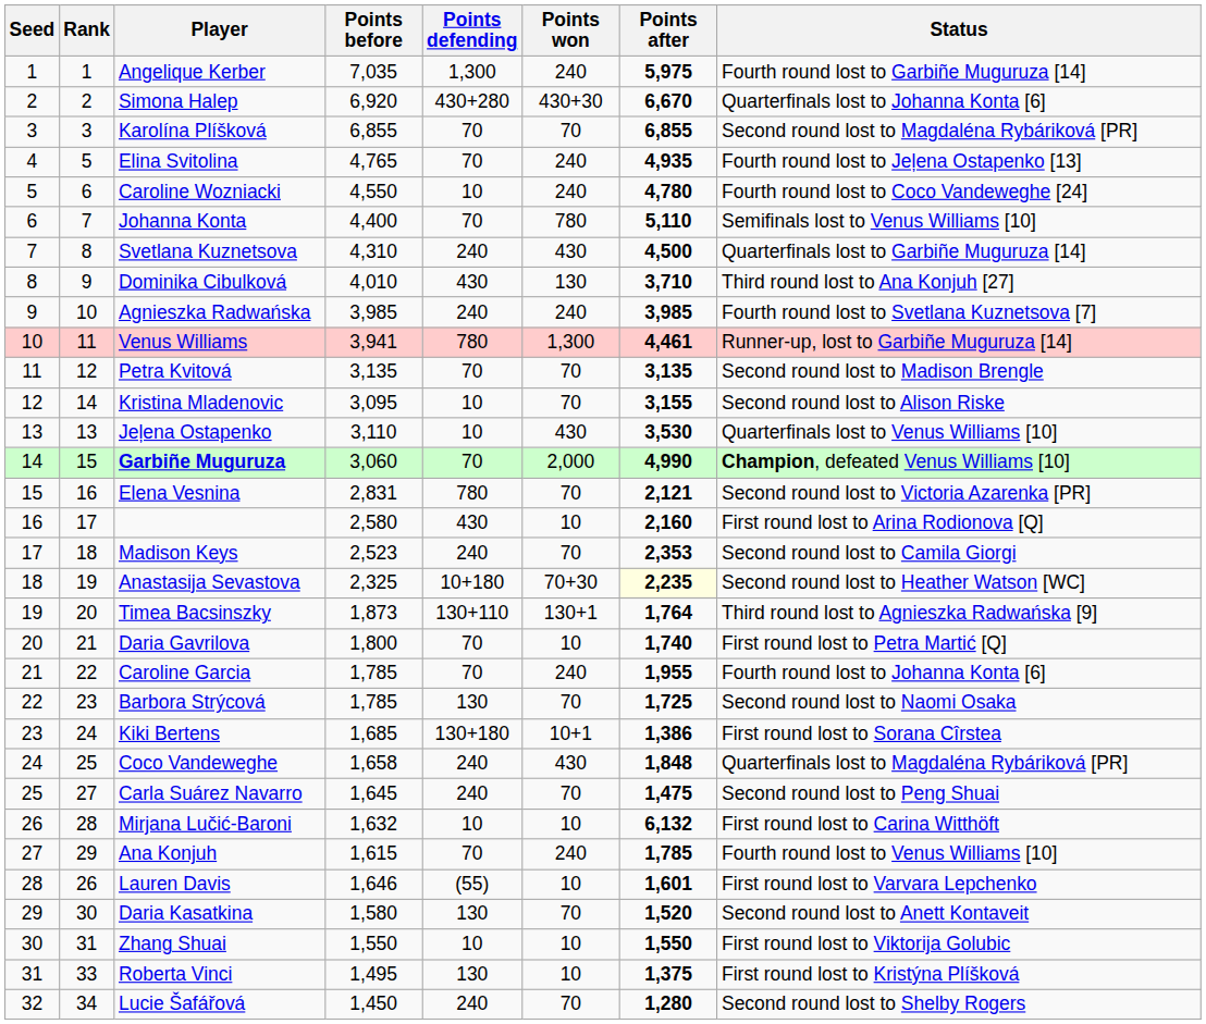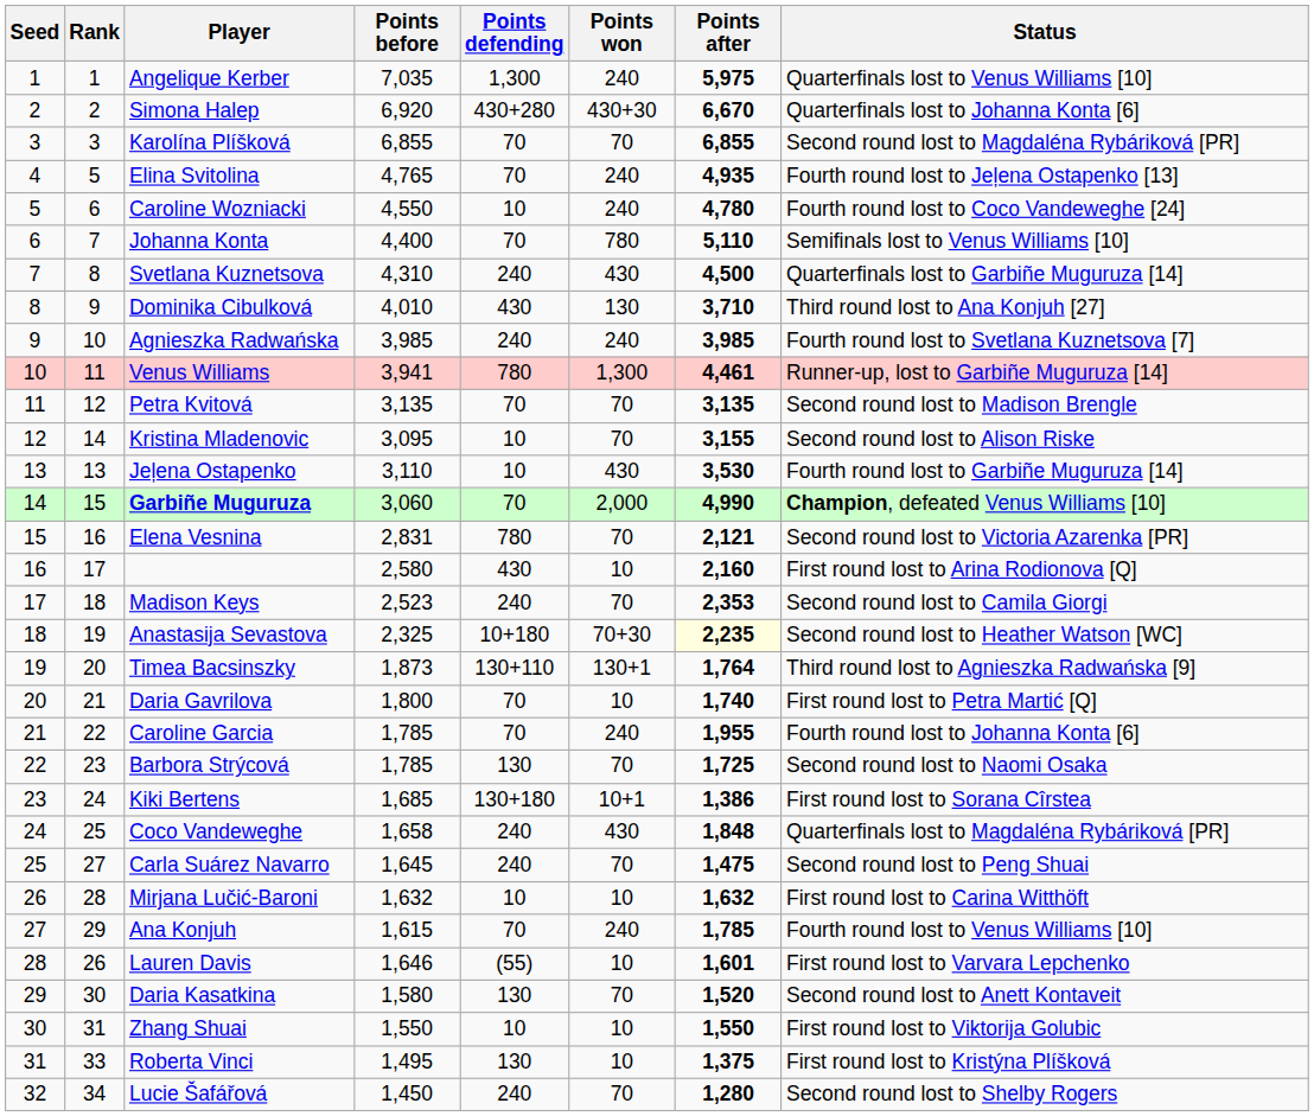Angelique Kerber | Status: Fourth round lost to Garbiñe Muguruza [14] -> Quarterfinals lost to Venus Williams [10]
Jeļena Ostapenko | Status: Quarterfinals lost to Venus Williams [10] -> Fourth round lost to Garbiñe Muguruza [14]
Mirjana Lučić-Baroni | Points after: 6,132 -> 1,632
